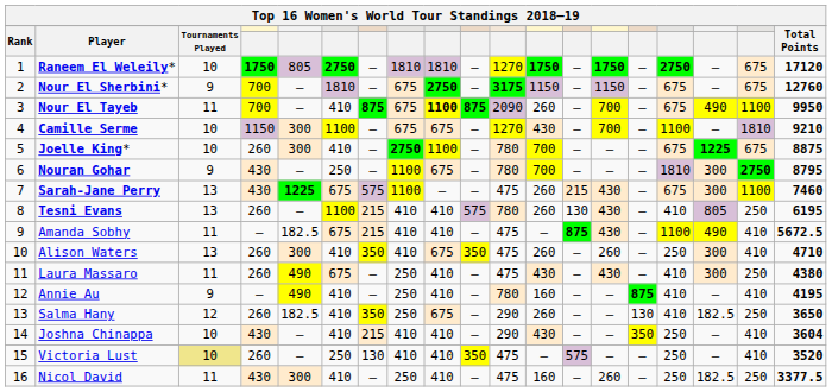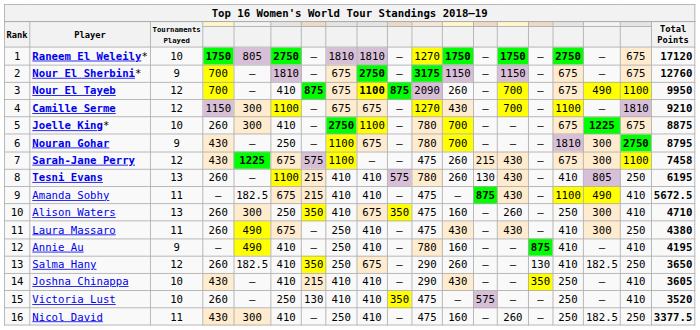Nour El Tayeb | Tournaments Played: 11 -> 12
Camille Serme | Tournaments Played: 10 -> 12
Sarah-Jane Perry | Tournaments Played: 13 -> 12
Sarah-Jane Perry | Total Points: 7460 -> 7458
Alison Waters | column 6: 410 -> 250
Alison Waters | column 12: 260 -> 160
Joshna Chinappa | Total Points: 3604 -> 3605
Victoria Lust | Tournaments Played: khaki background -> no background
